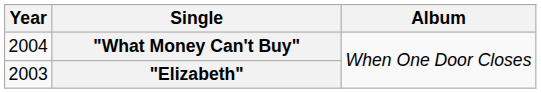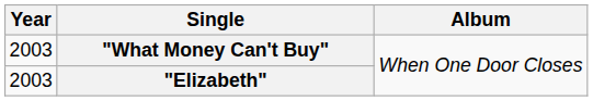"What Money Can't Buy" | Year: 2004 -> 2003
